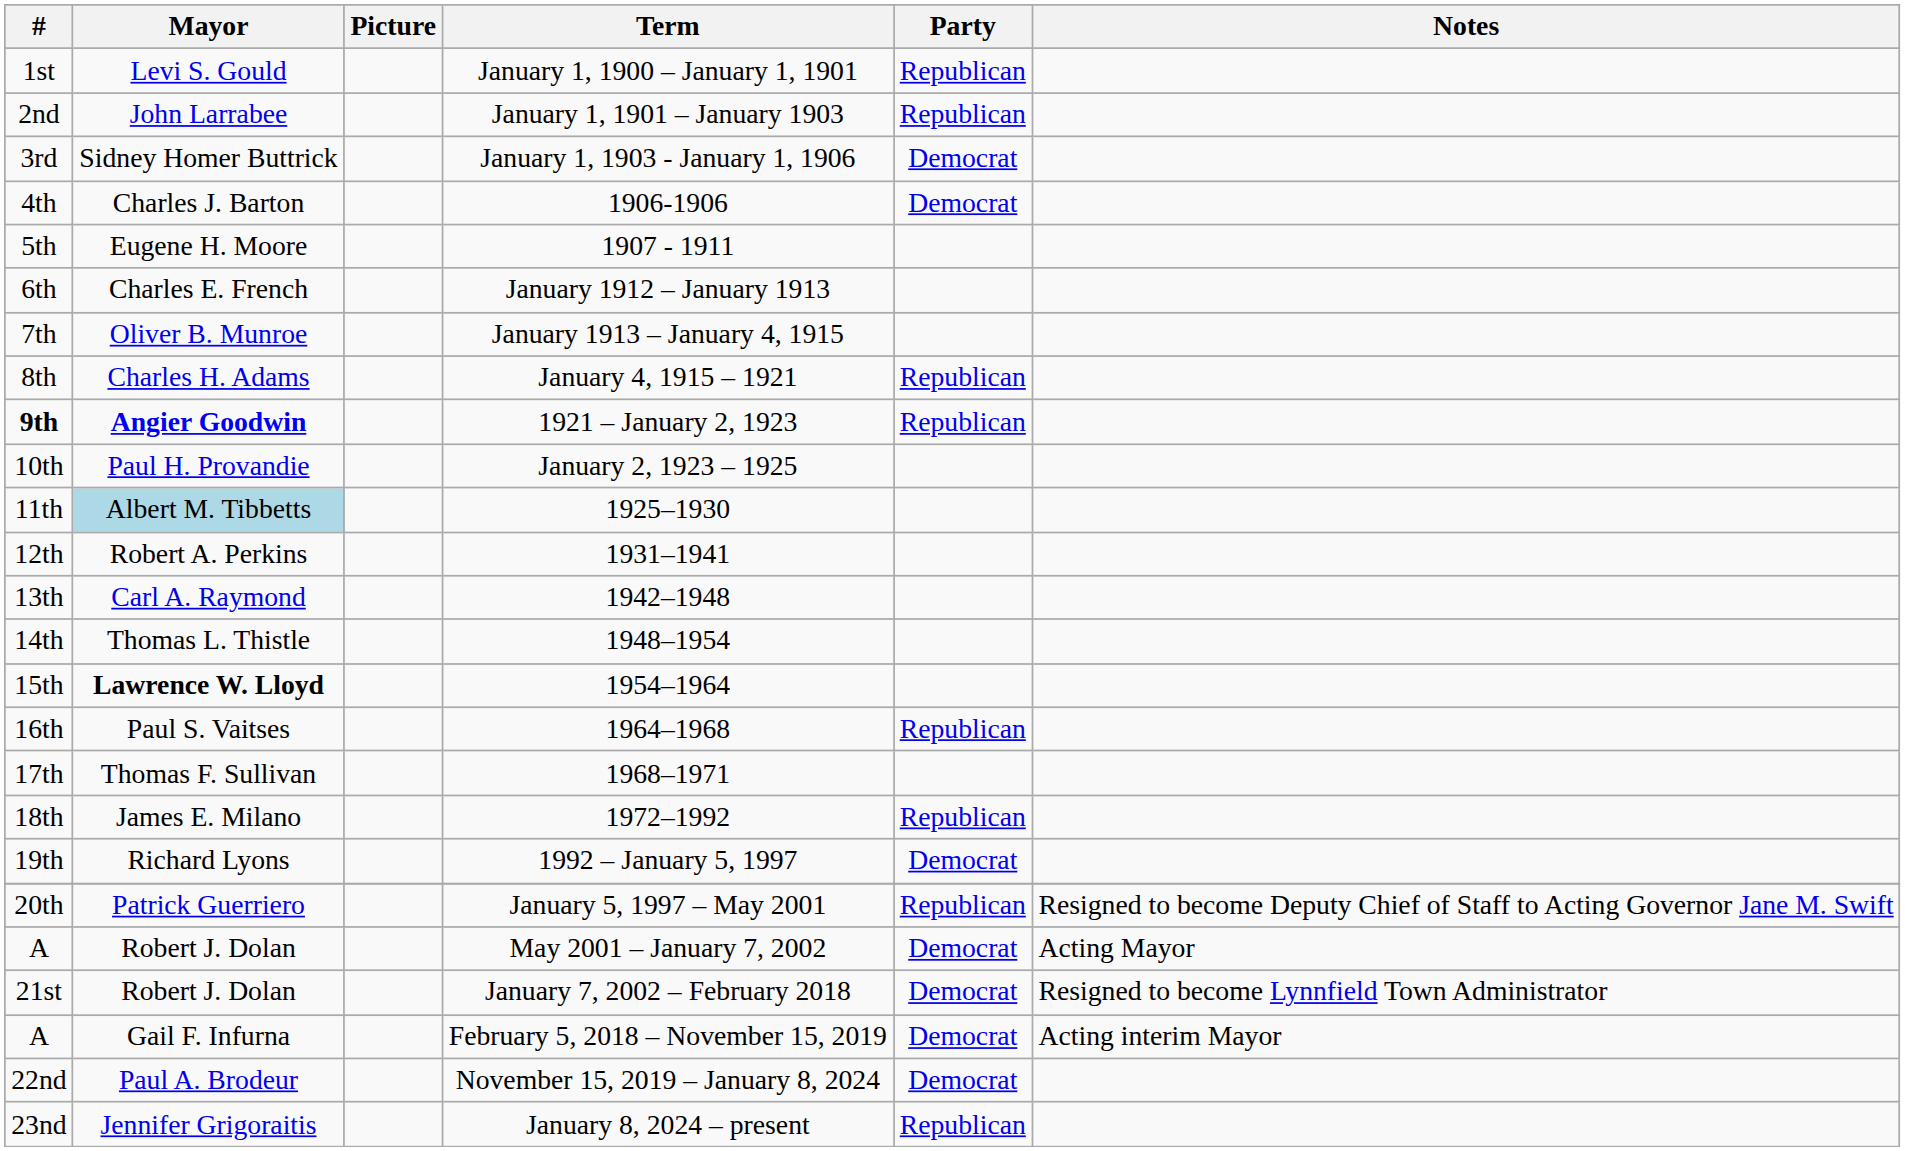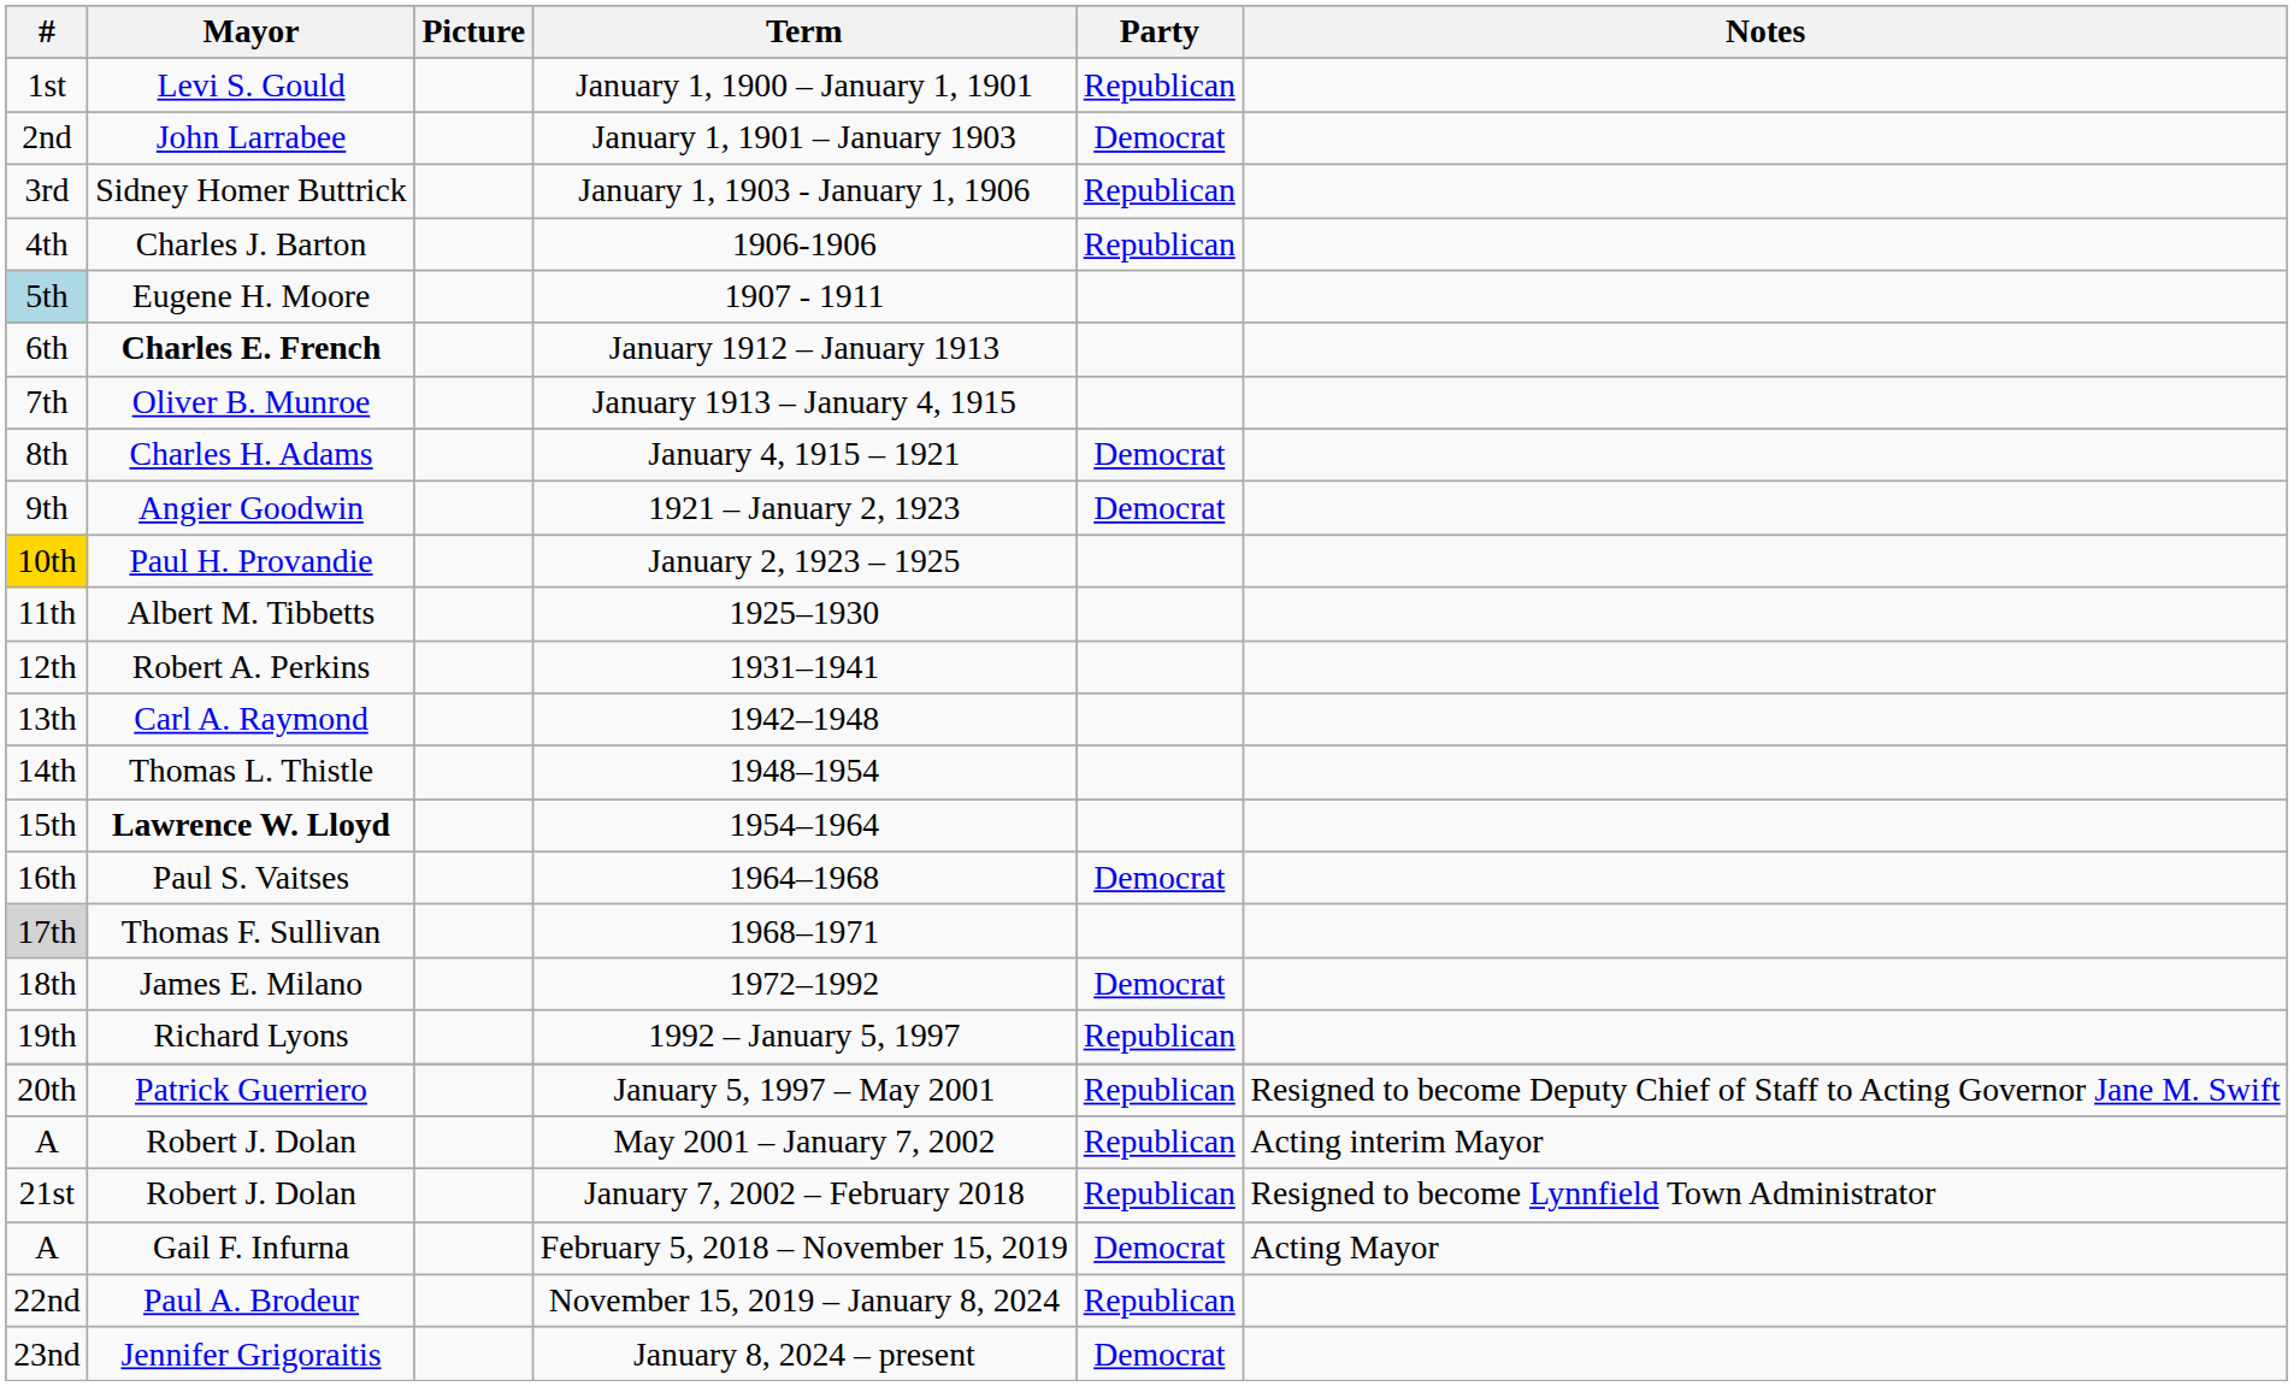January 1, 1901 – January 1903 | Party: Republican -> Democrat
January 1, 1903 - January 1, 1906 | Party: Democrat -> Republican
1906-1906 | Party: Democrat -> Republican
1907 - 1911 | #: no background -> lightblue background
January 1912 – January 1913 | Mayor: normal -> bold
January 4, 1915 – 1921 | Party: Republican -> Democrat
1921 – January 2, 1923 | #: bold -> normal
1921 – January 2, 1923 | Mayor: bold -> normal
1921 – January 2, 1923 | Party: Republican -> Democrat
January 2, 1923 – 1925 | #: no background -> gold background
1925–1930 | Mayor: lightblue background -> no background
1964–1968 | Party: Republican -> Democrat
1968–1971 | #: no background -> lightgrey background
1972–1992 | Party: Republican -> Democrat
1992 – January 5, 1997 | Party: Democrat -> Republican
May 2001 – January 7, 2002 | Party: Democrat -> Republican
May 2001 – January 7, 2002 | Notes: Acting Mayor -> Acting interim Mayor
January 7, 2002 – February 2018 | Party: Democrat -> Republican
February 5, 2018 – November 15, 2019 | Notes: Acting interim Mayor -> Acting Mayor
November 15, 2019 – January 8, 2024 | Party: Democrat -> Republican
January 8, 2024 – present | Party: Republican -> Democrat
